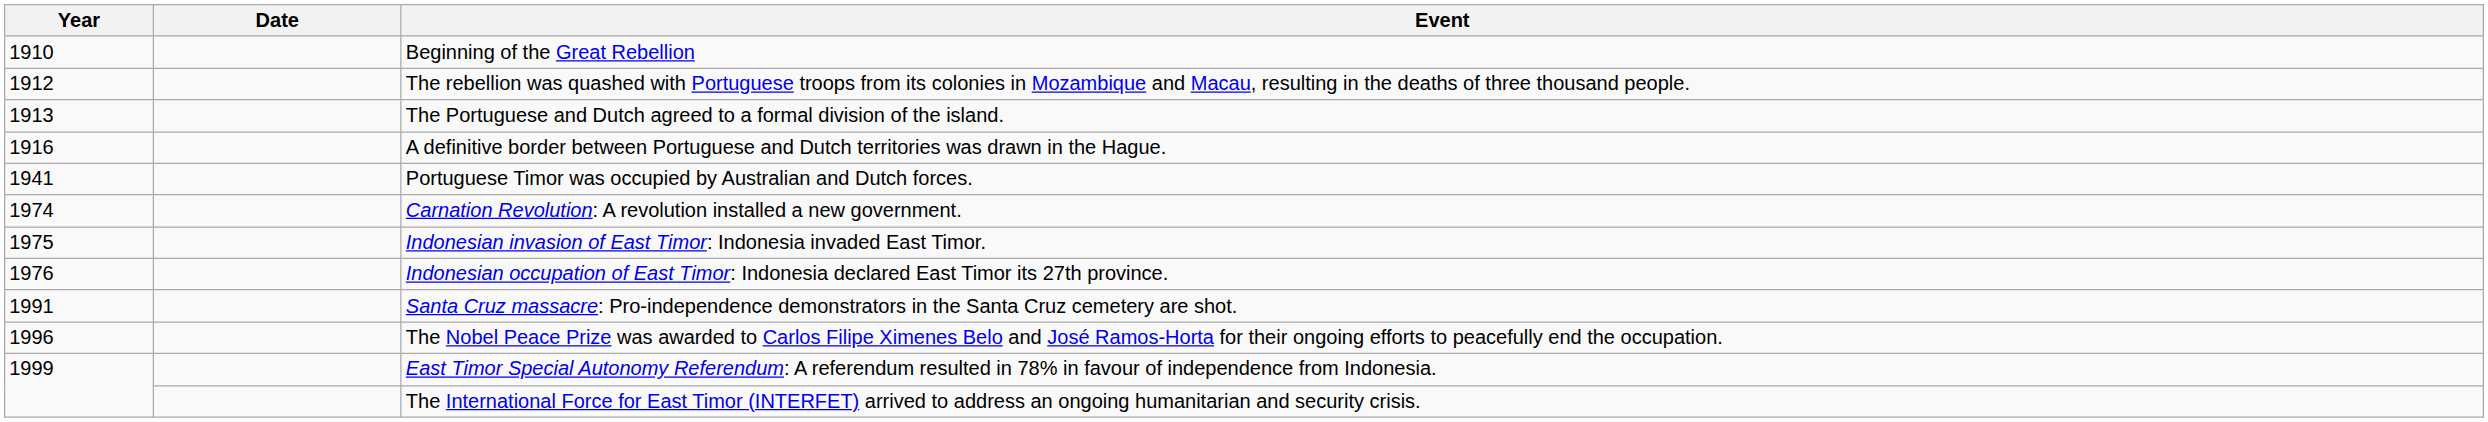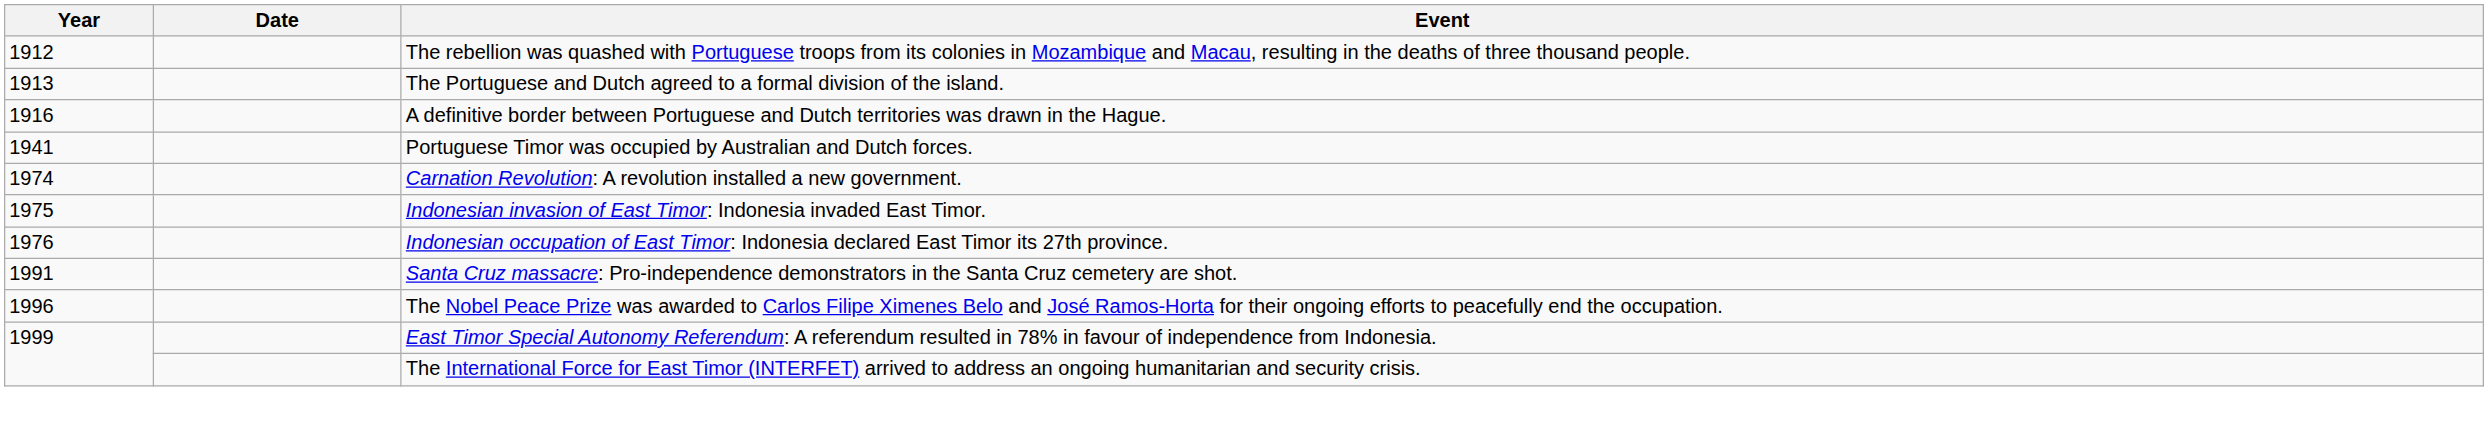- row: 1910 | Beginning of the Great Rebellion
